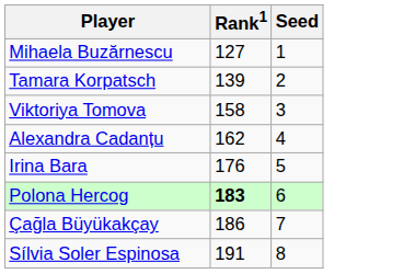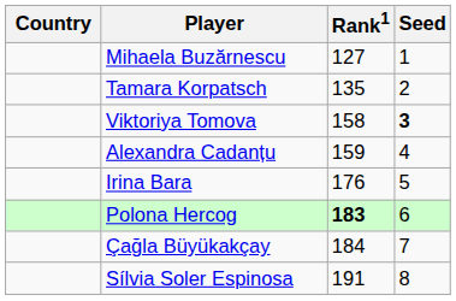+ column: Country
Tamara Korpatsch | Rank1: 139 -> 135
Viktoriya Tomova | Seed: normal -> bold
Alexandra Cadanțu | Rank1: 162 -> 159
Çağla Büyükakçay | Rank1: 186 -> 184
